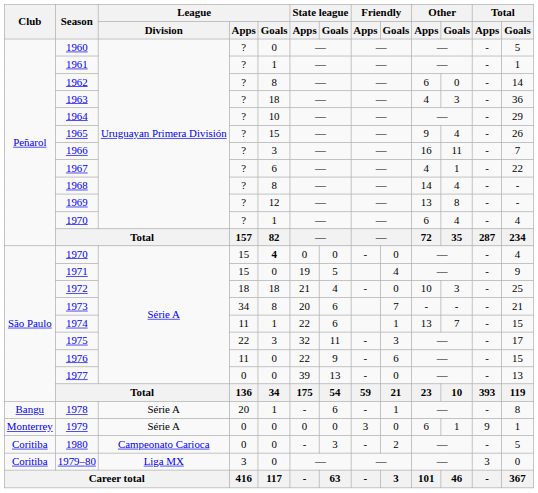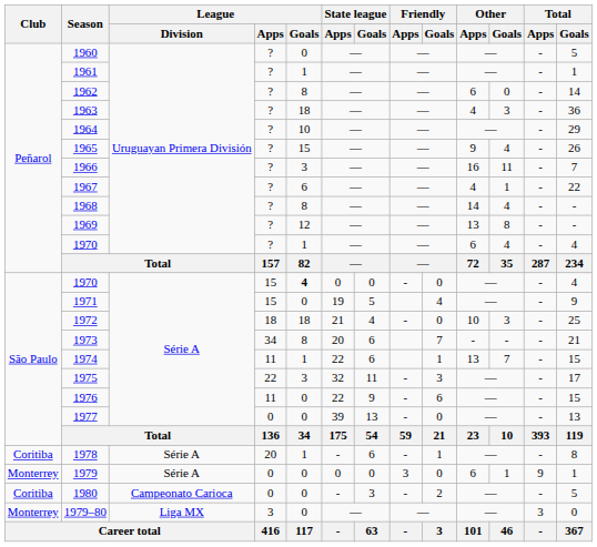1978 | Club: Bangu -> Coritiba
1979–80 | Club: Coritiba -> Monterrey
